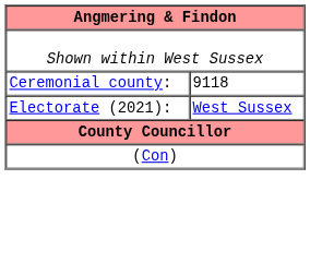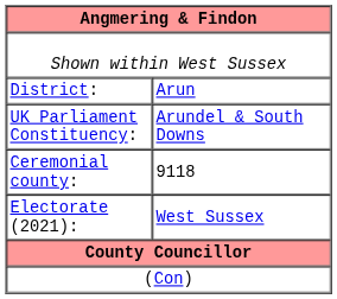+ row: District: | Arun
+ row: UK Parliament Constituency: | Arundel & South Downs
